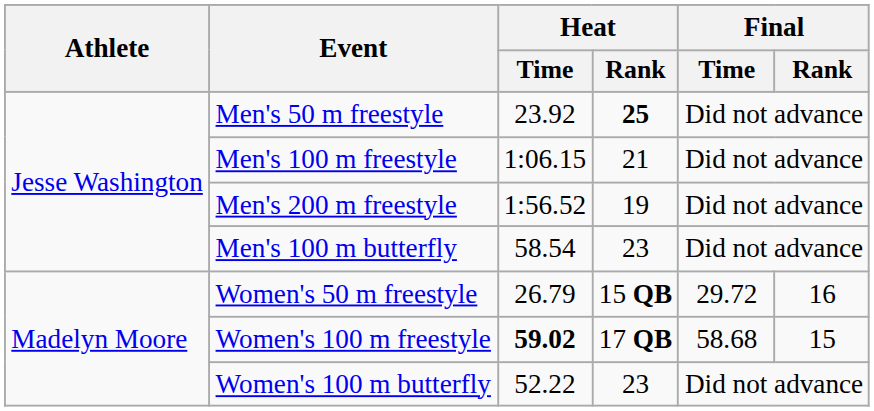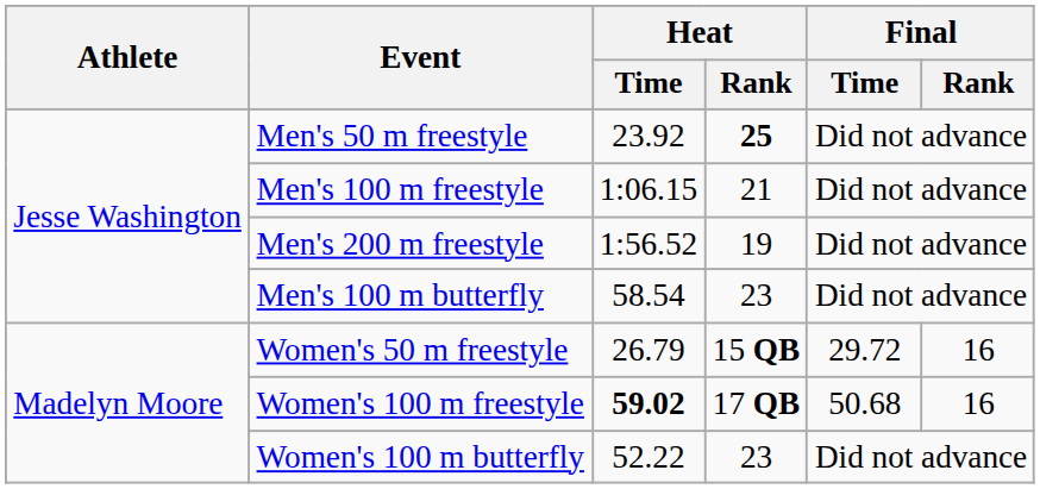Women's 100 m freestyle | Final / Time: 58.68 -> 50.68
Women's 100 m freestyle | Final / Rank: 15 -> 16
